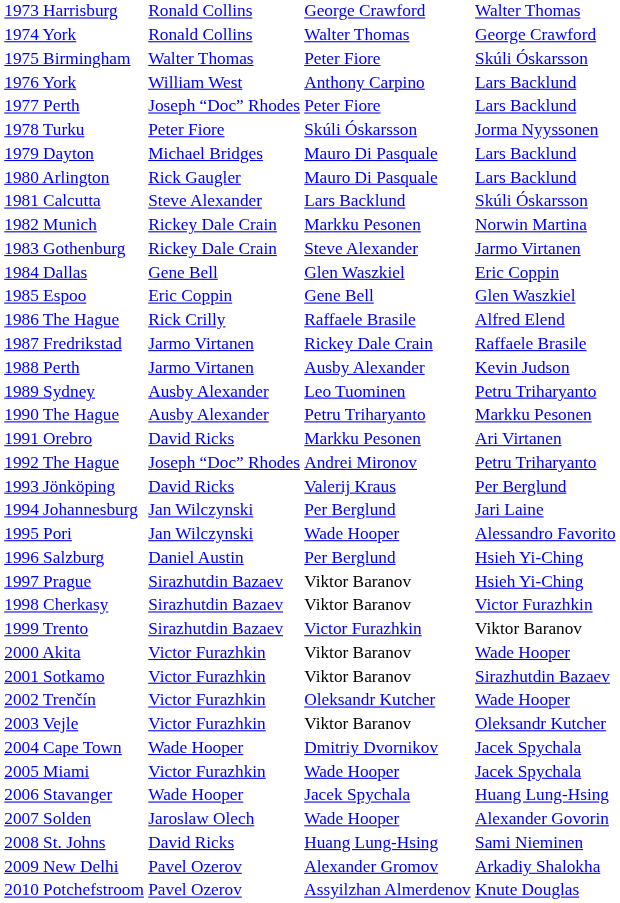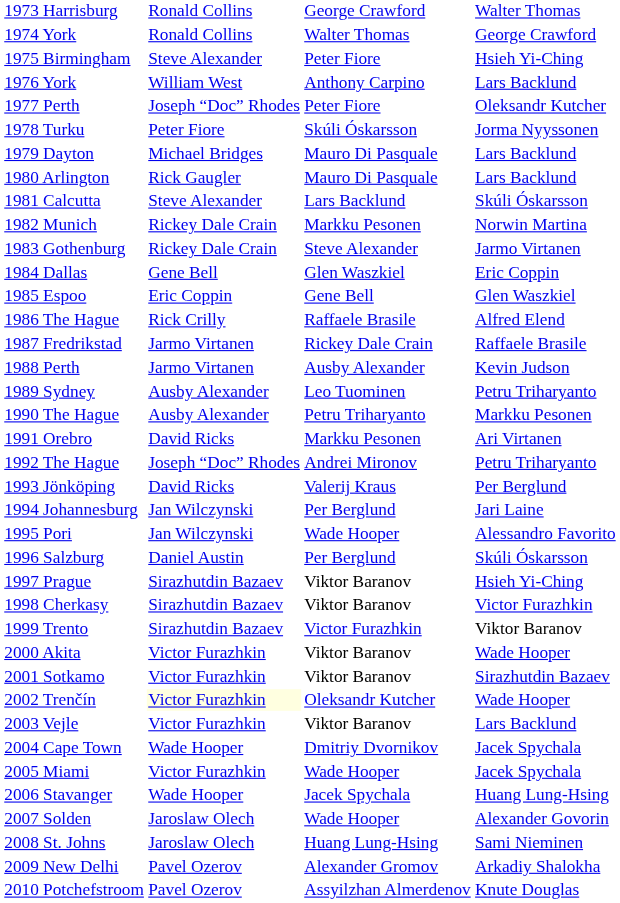1975 Birmingham | column 2: Walter Thomas -> Steve Alexander
1975 Birmingham | column 4: Skúli Óskarsson -> Hsieh Yi-Ching
1977 Perth | column 4: Lars Backlund -> Oleksandr Kutcher
1996 Salzburg | column 4: Hsieh Yi-Ching -> Skúli Óskarsson
2002 Trenčín | column 2: no background -> lightyellow background
2003 Vejle | column 4: Oleksandr Kutcher -> Lars Backlund
2008 St. Johns | column 2: David Ricks -> Jaroslaw Olech
